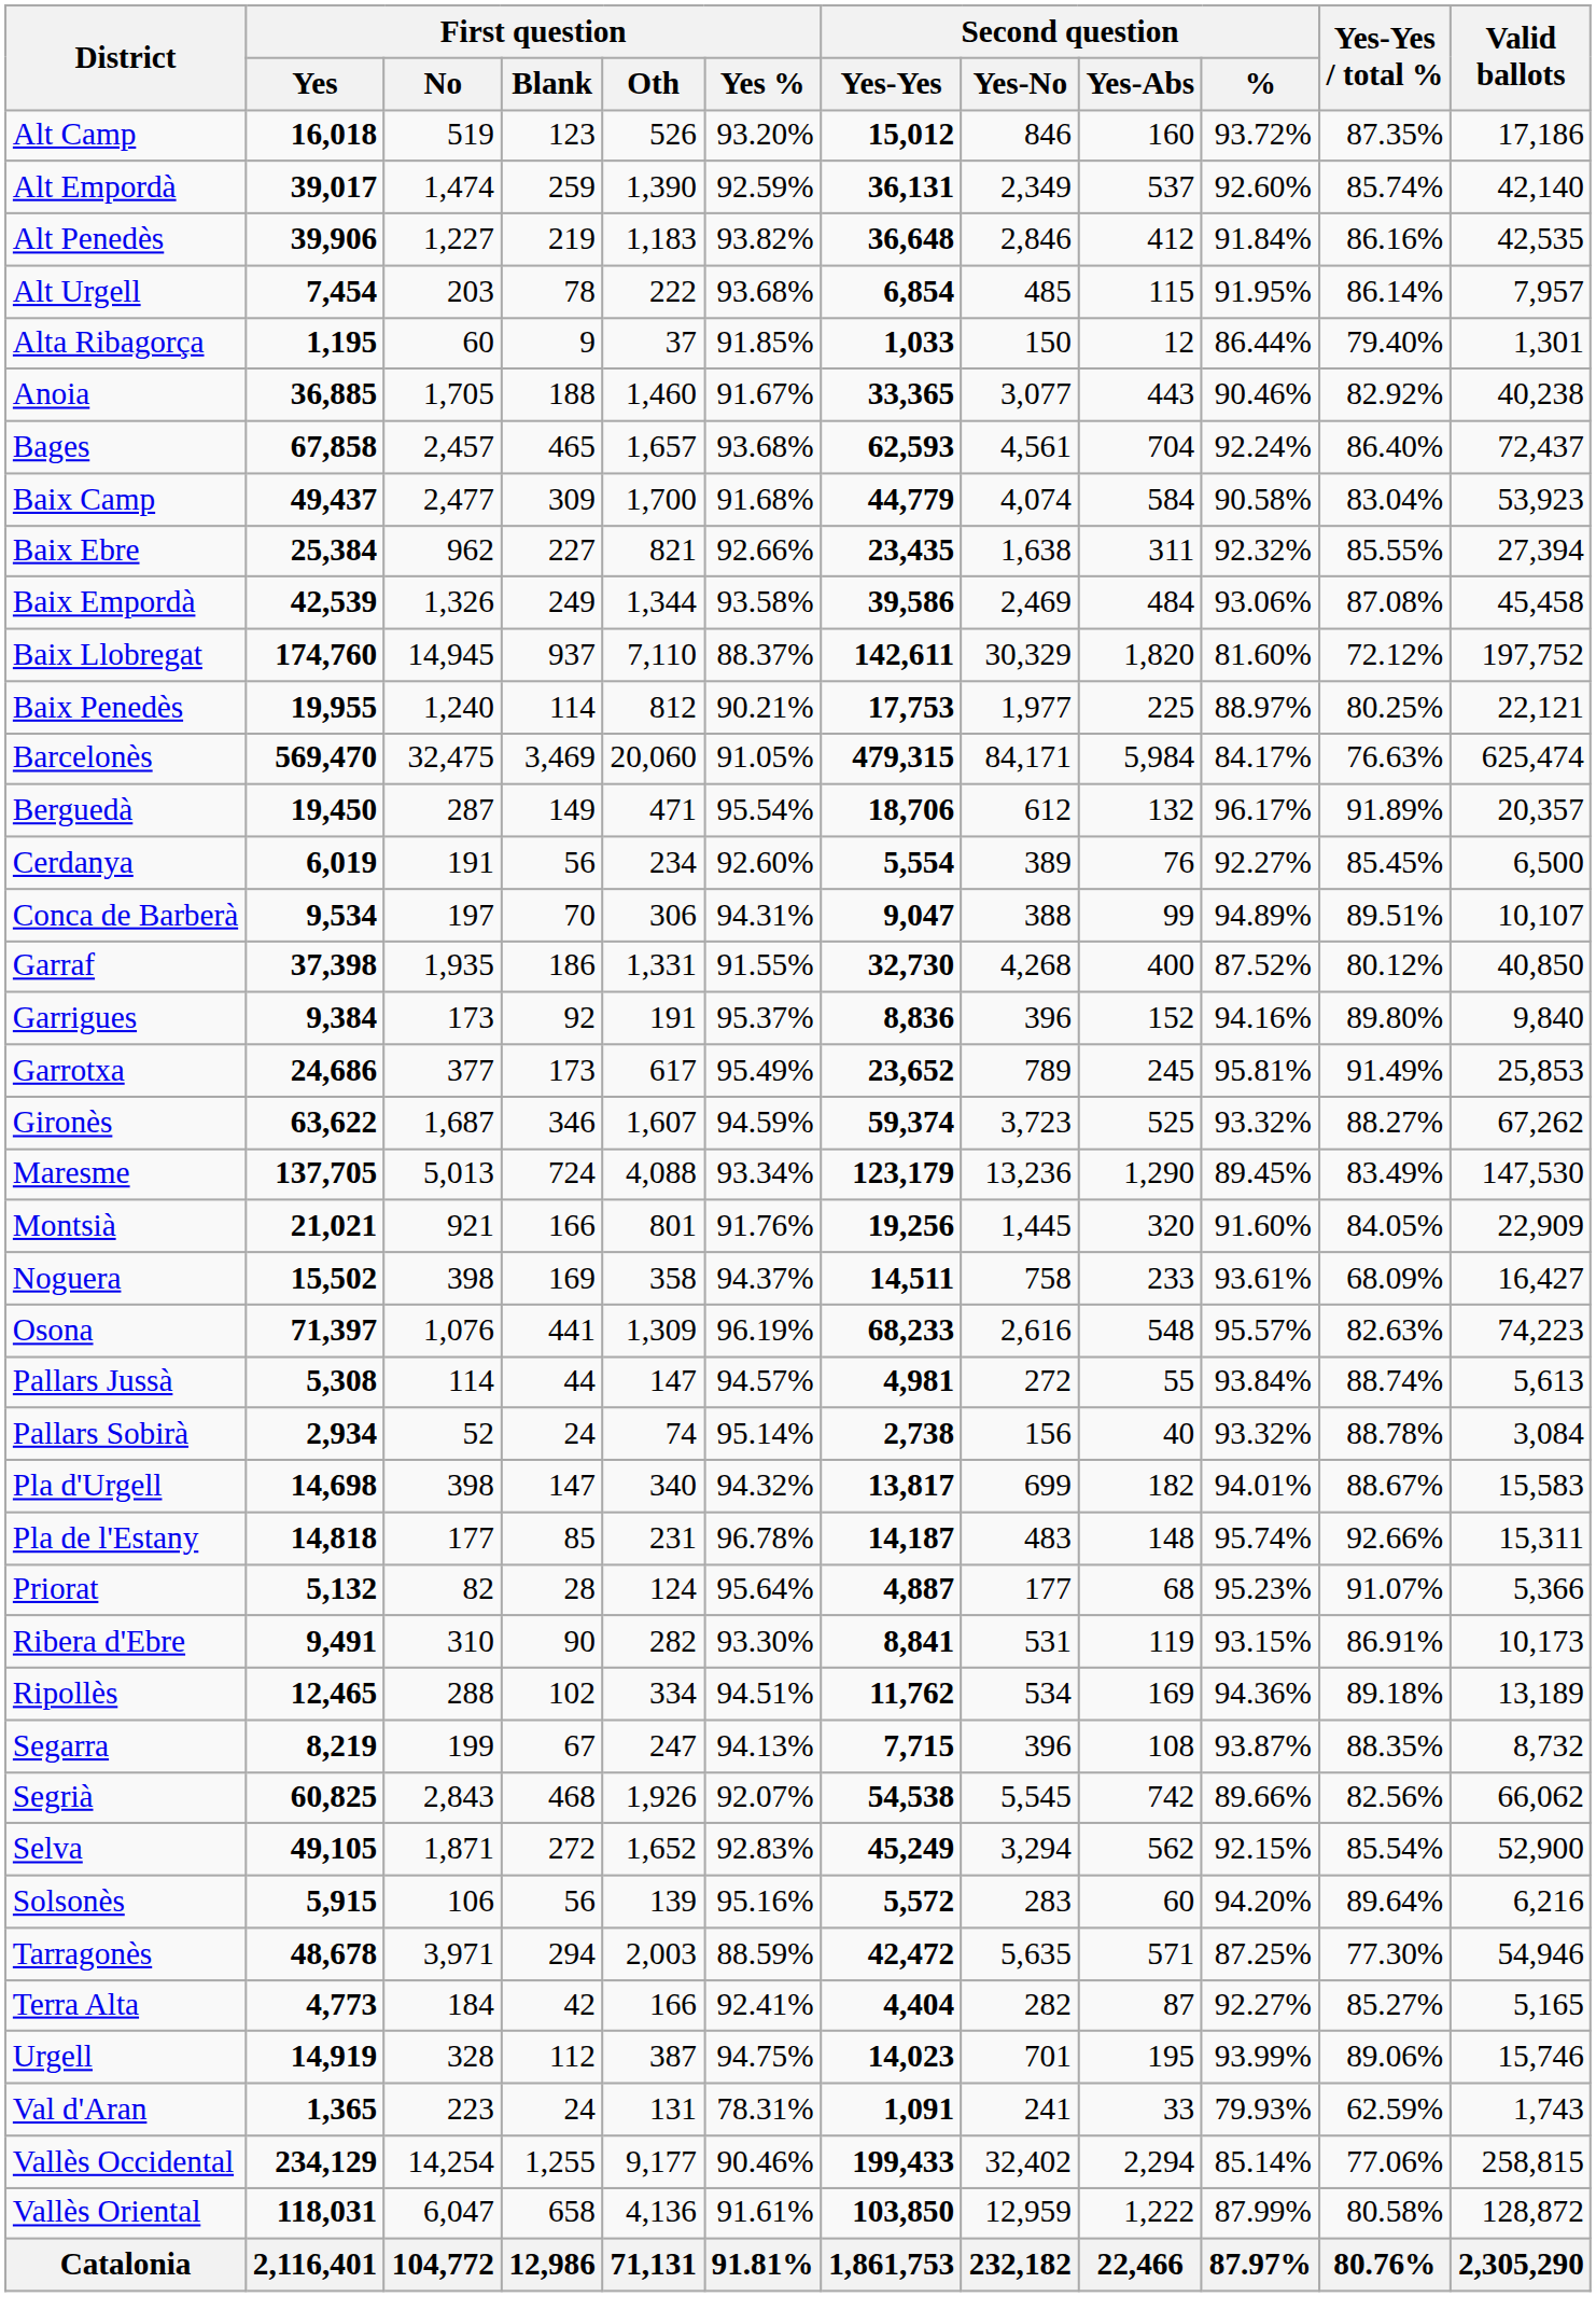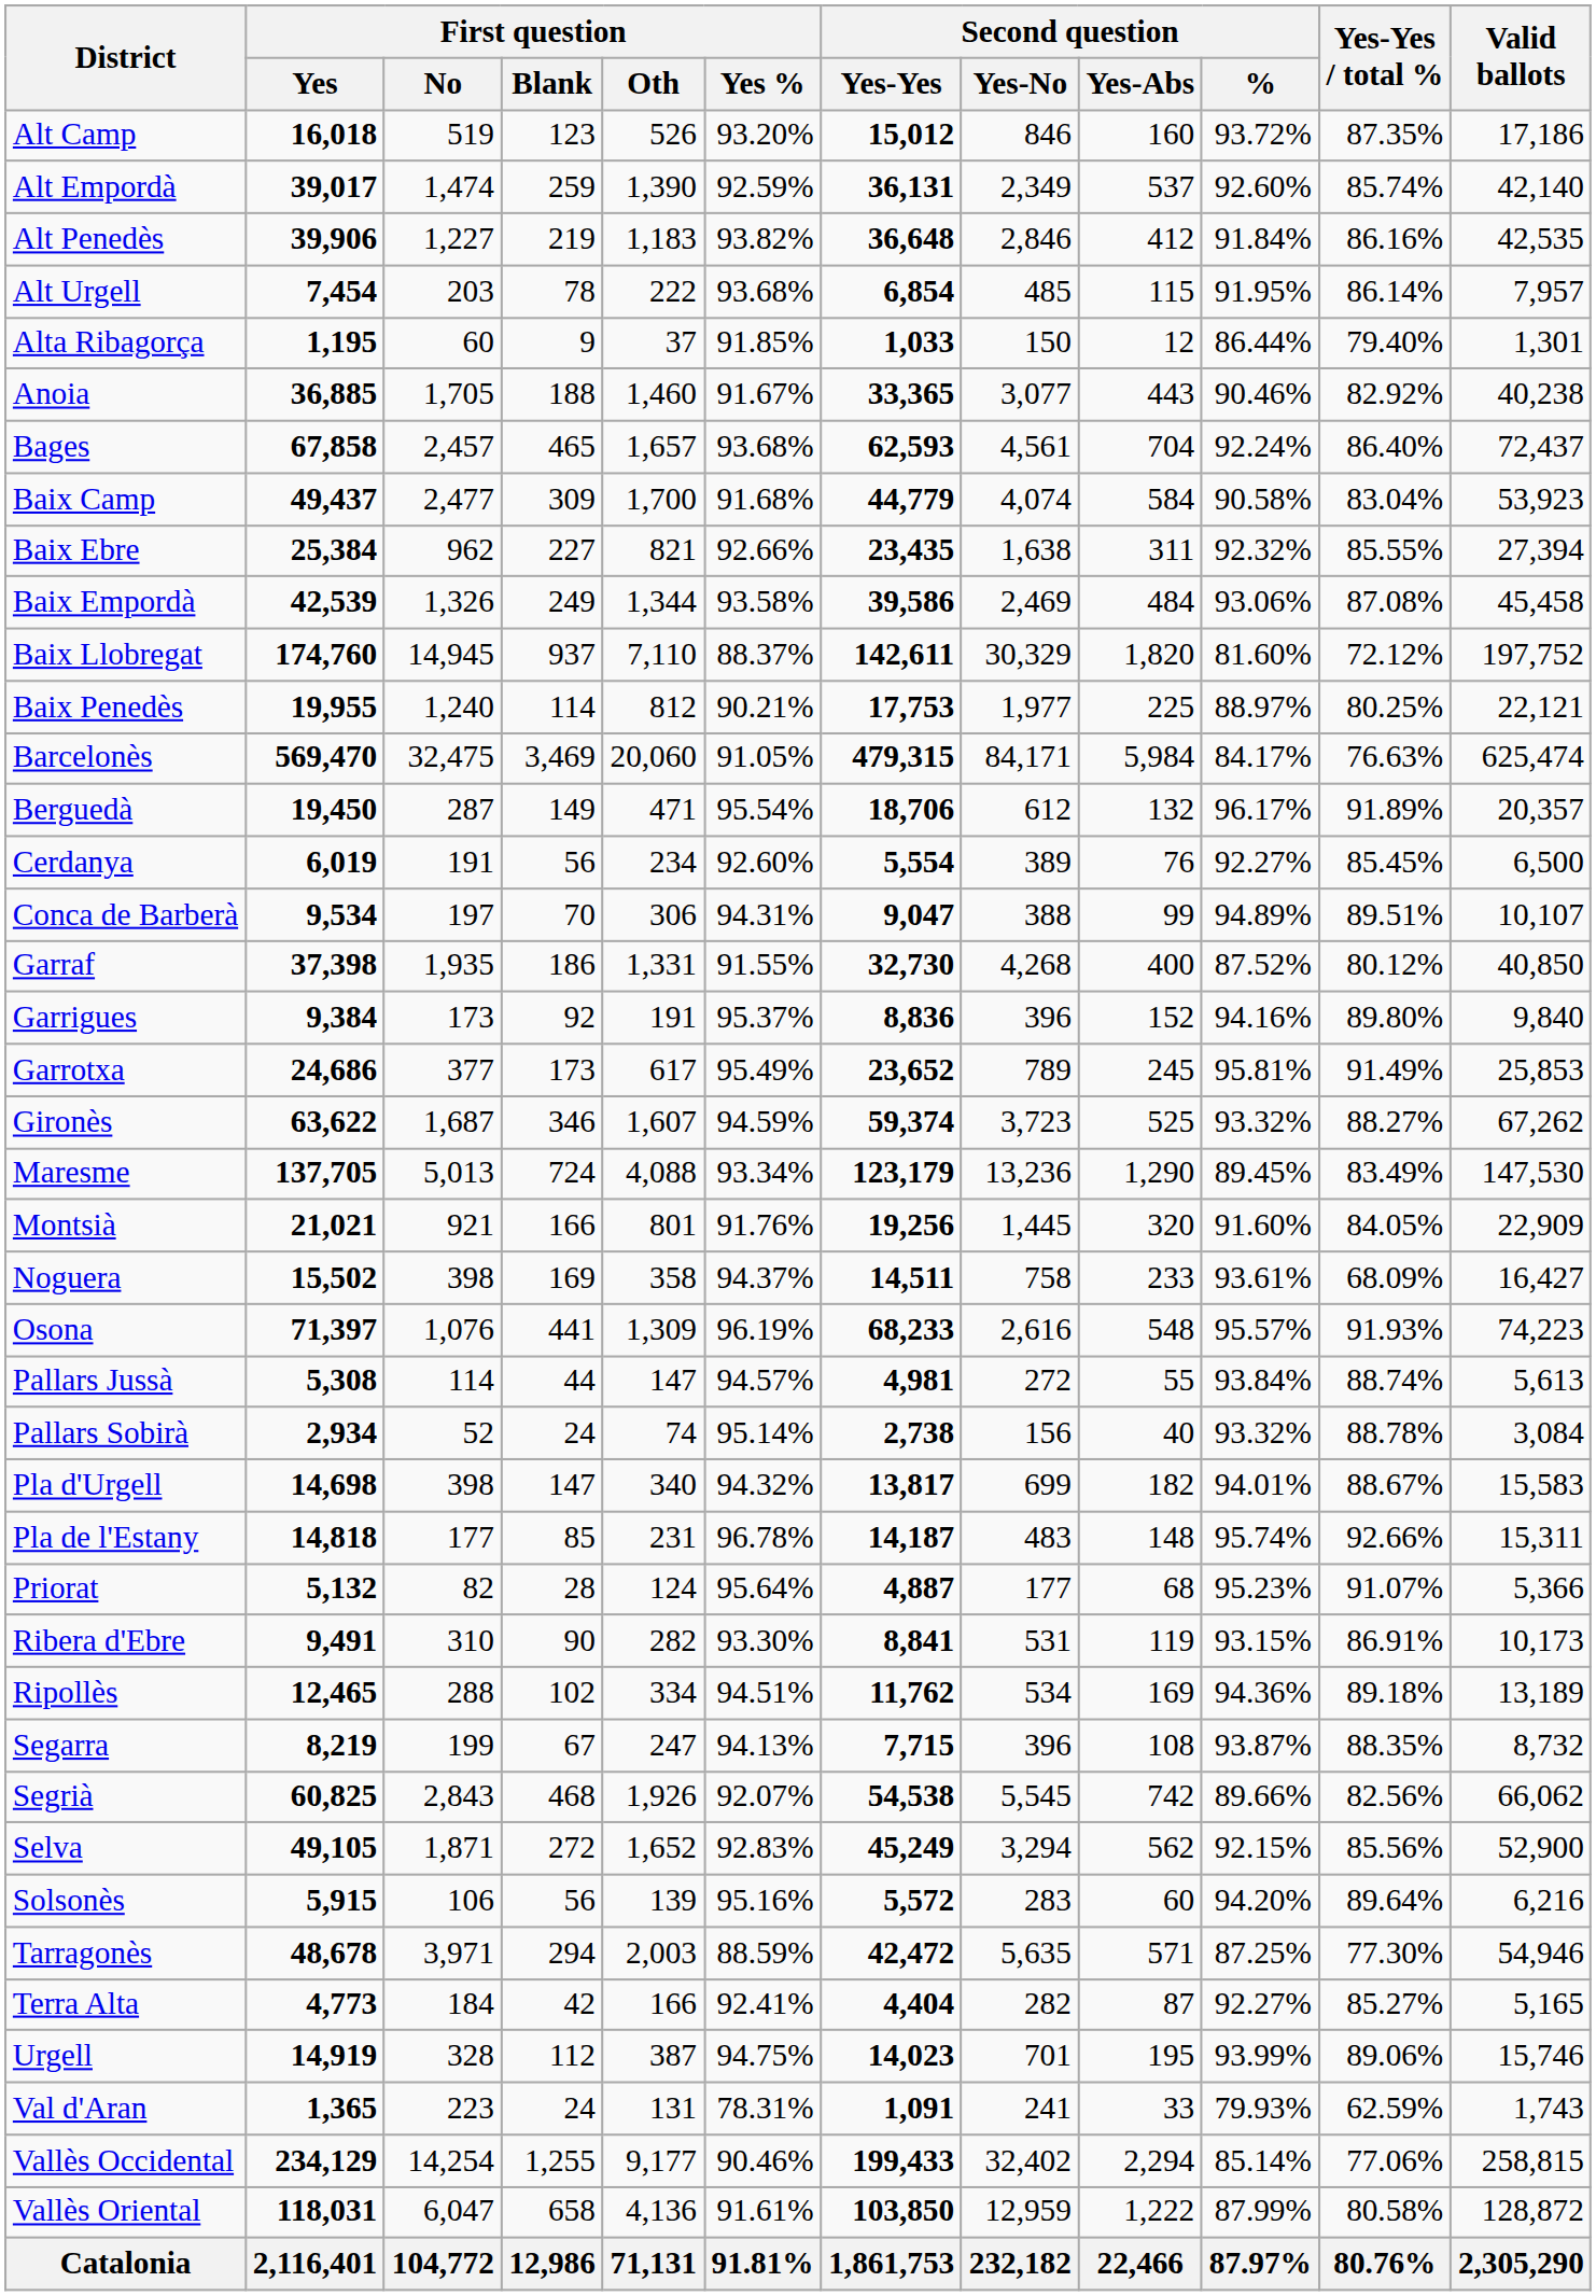Osona | Yes-Yes / total %: 82.63% -> 91.93%
Selva | Yes-Yes / total %: 85.54% -> 85.56%
